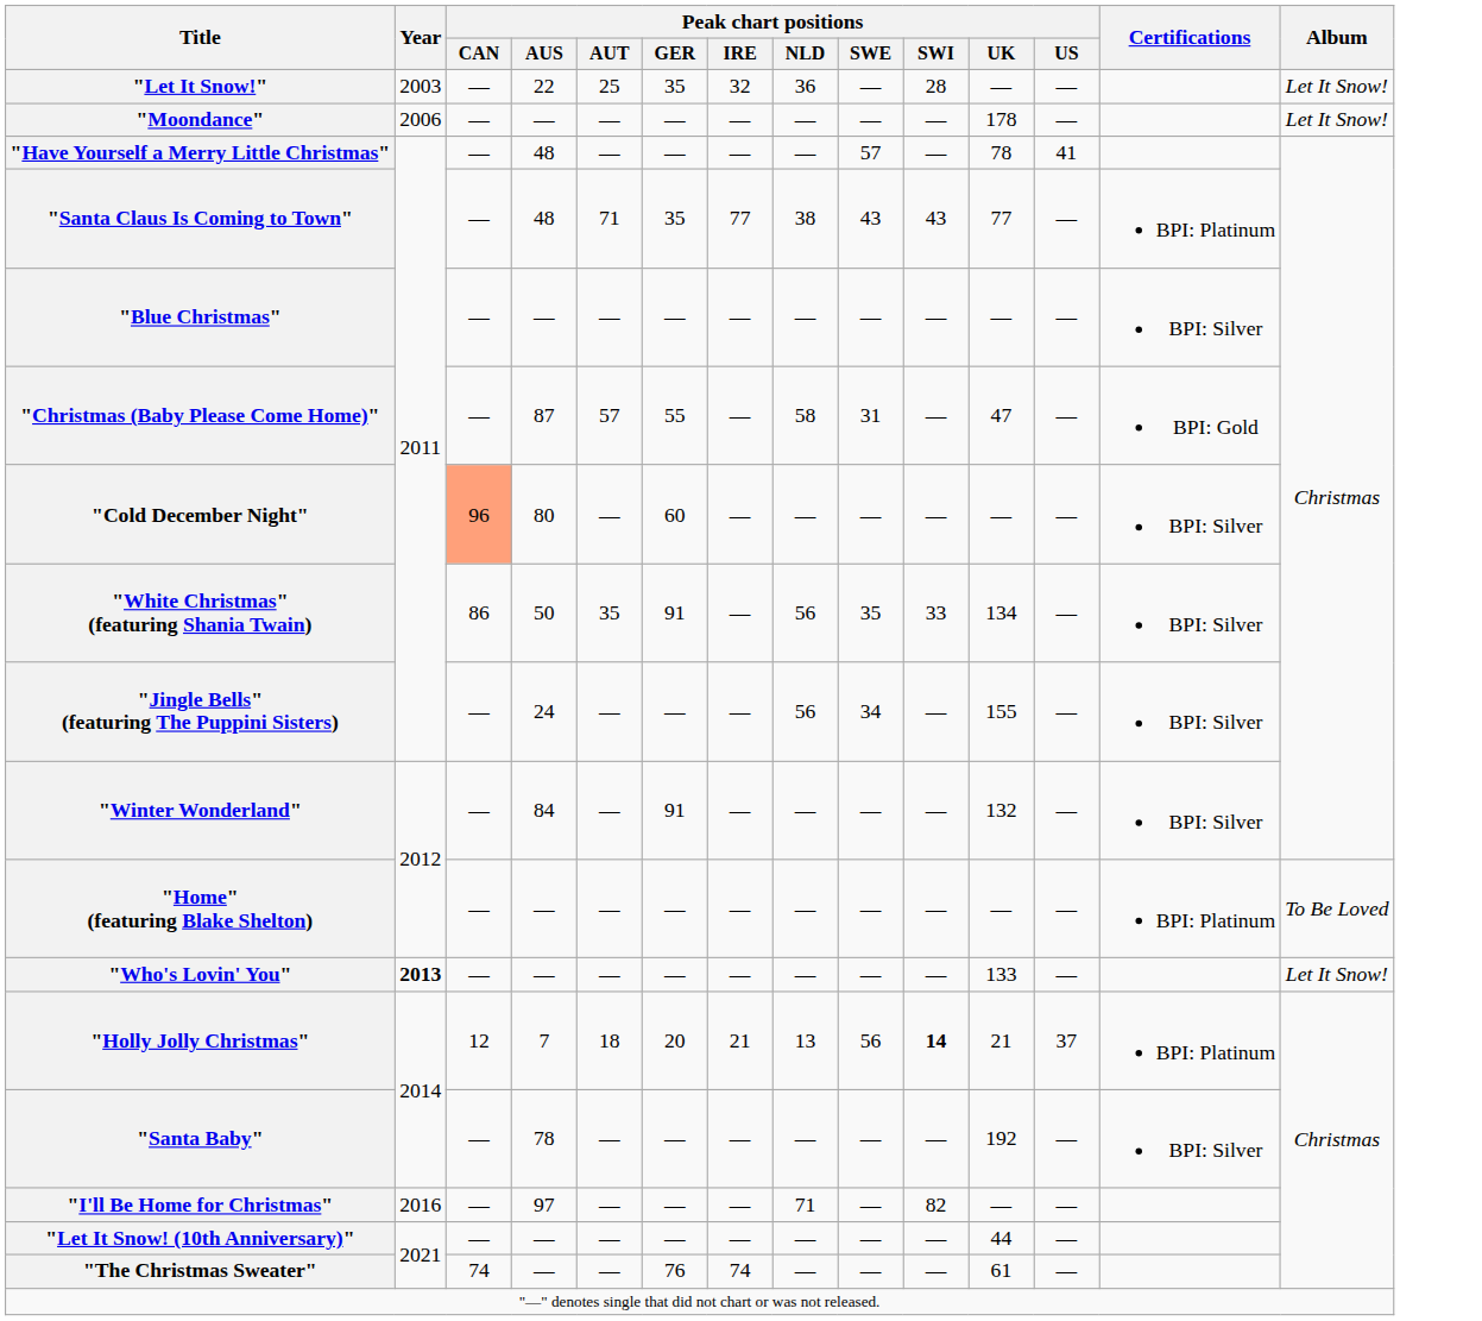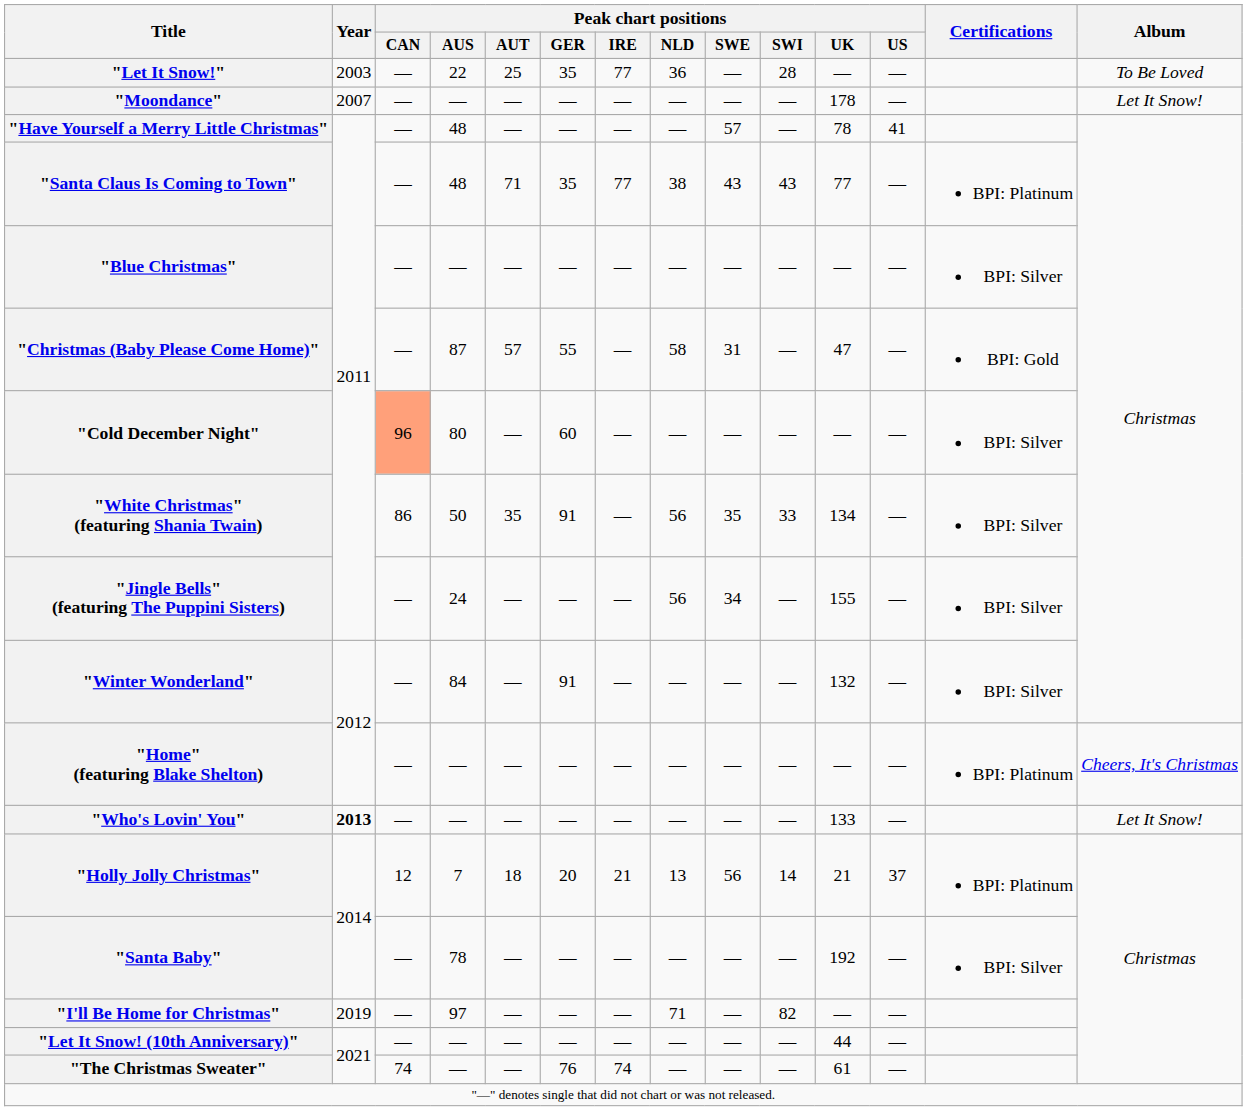"Let It Snow!" | Peak chart positions / IRE: 32 -> 77
"Let It Snow!" | Album: Let It Snow! -> To Be Loved
"Moondance" | Year: 2006 -> 2007
"Home" (featuring Blake Shelton) | Album: To Be Loved -> Cheers, It's Christmas
"Holly Jolly Christmas" | Peak chart positions / SWI: bold -> normal
"I'll Be Home for Christmas" | Year: 2016 -> 2019
